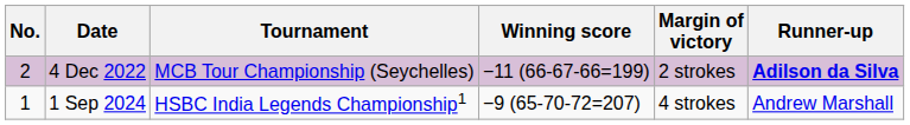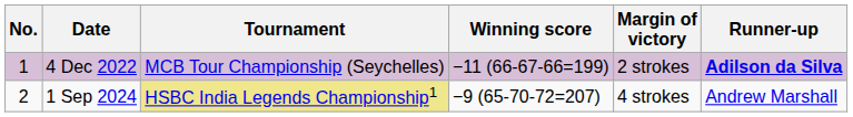4 Dec 2022 | No.: 2 -> 1
1 Sep 2024 | No.: 1 -> 2
1 Sep 2024 | Tournament: no background -> khaki background
